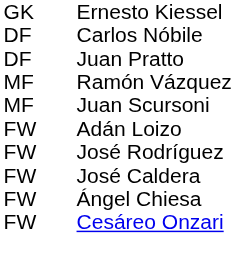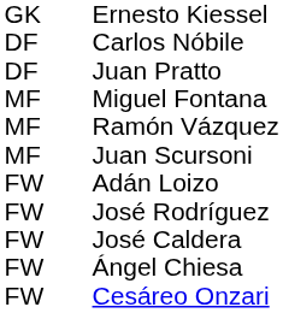+ row: MF | Miguel Fontana
